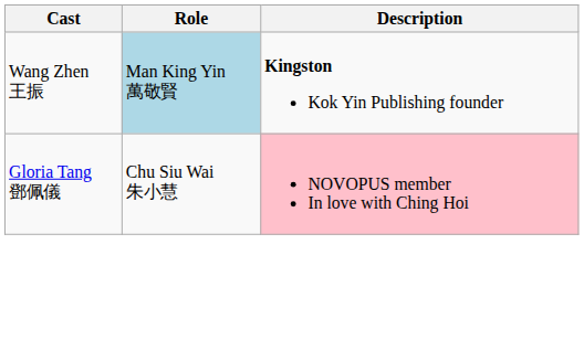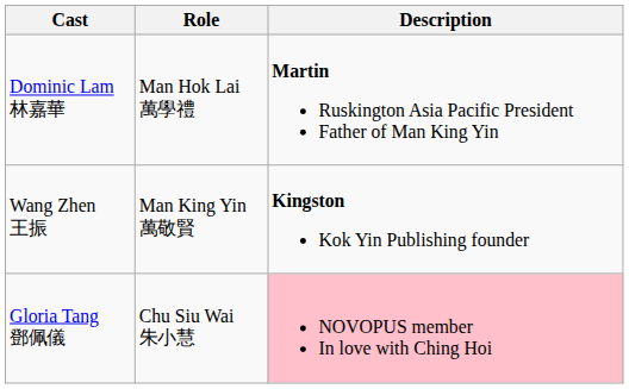+ row: Dominic Lam 林嘉華 | Man Hok Lai 萬學禮 | Martin Ruskington Asia Pacific President Father of Man King Yin
Wang Zhen 王振 | Role: lightblue background -> no background
